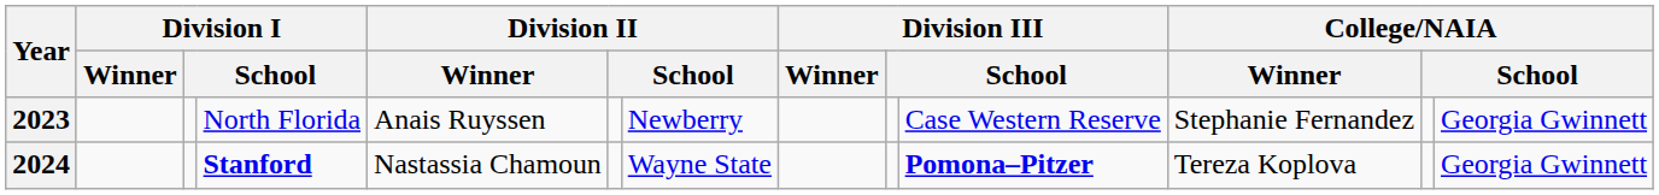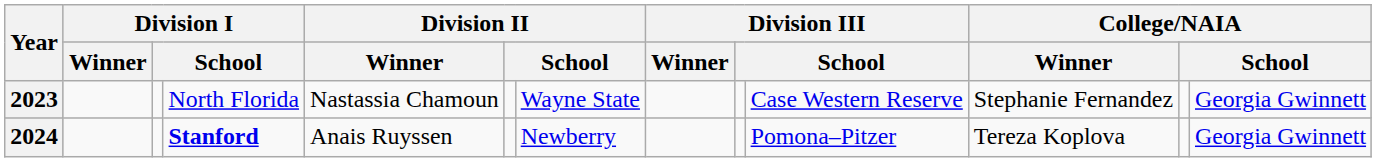2023 | Division II / Winner: Anais Ruyssen -> Nastassia Chamoun
2023 | column 7: Newberry -> Wayne State
2024 | Division II / Winner: Nastassia Chamoun -> Anais Ruyssen
2024 | column 7: Wayne State -> Newberry
2024 | column 10: bold -> normal
